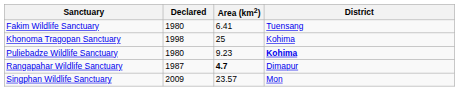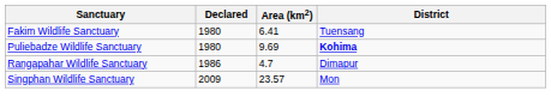- row: Khonoma Tragopan Sanctuary | 1998 | 25 | Kohima
Puliebadze Wildlife Sanctuary | Area (km2): 9.23 -> 9.69
Rangapahar Wildlife Sanctuary | Declared: 1987 -> 1986
Rangapahar Wildlife Sanctuary | Area (km2): bold -> normal
